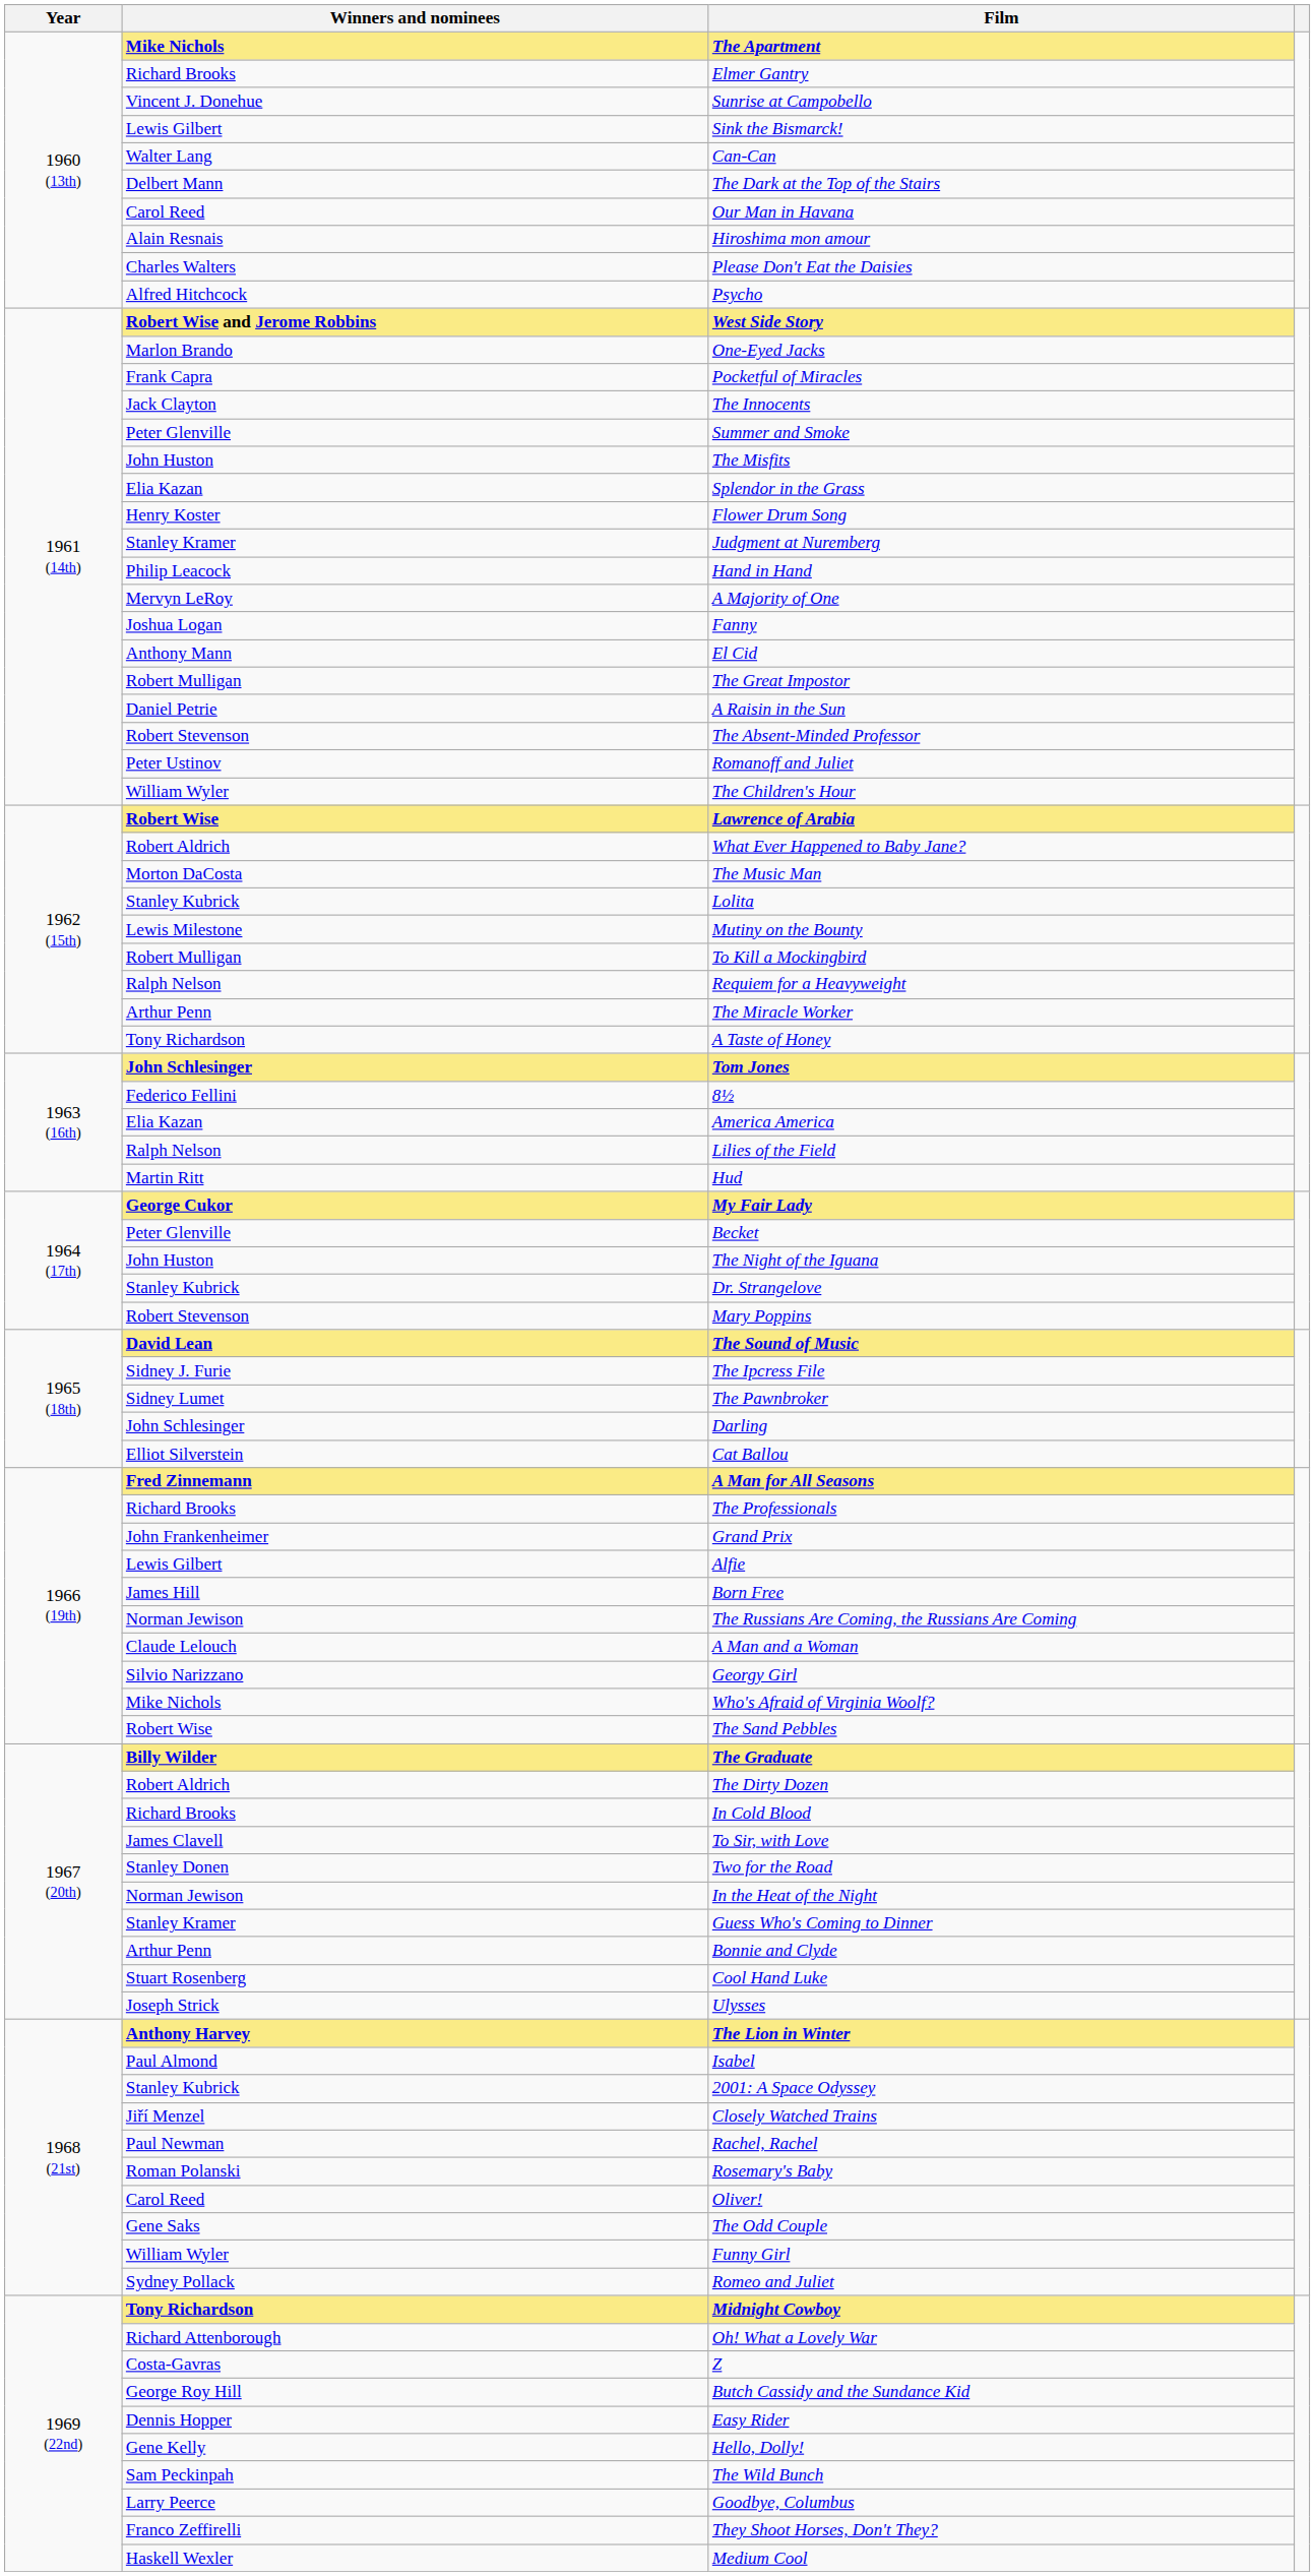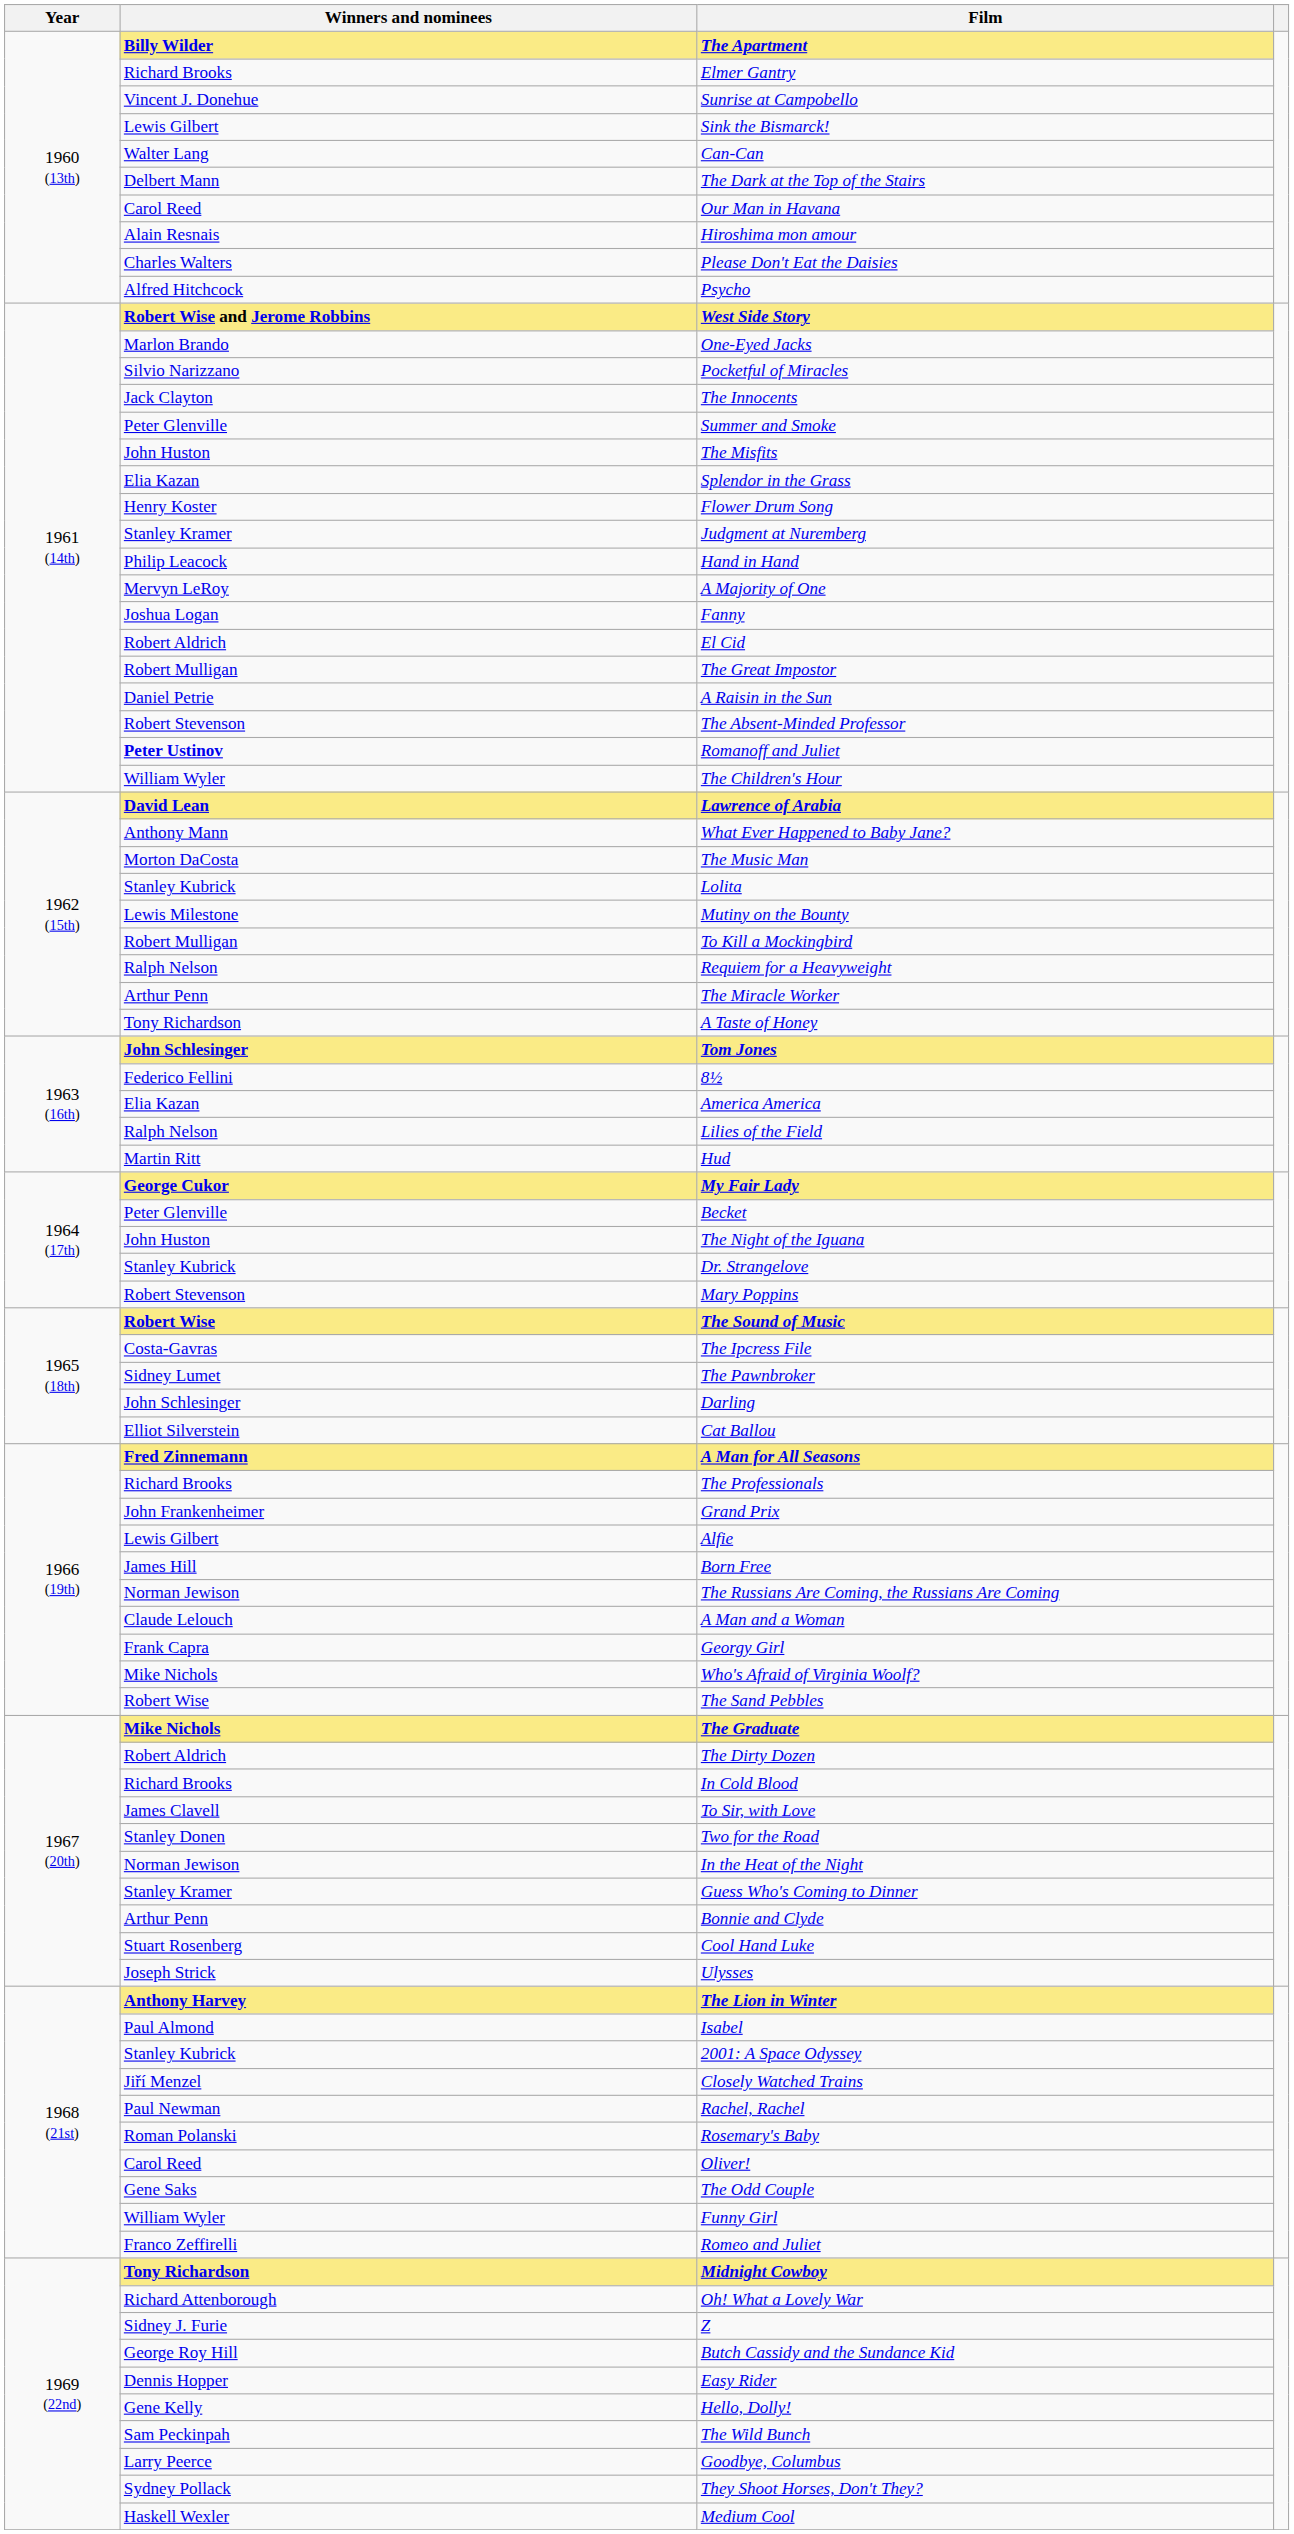The Apartment | Winners and nominees: Mike Nichols -> Billy Wilder
Pocketful of Miracles | Winners and nominees: Frank Capra -> Silvio Narizzano
El Cid | Winners and nominees: Anthony Mann -> Robert Aldrich
Romanoff and Juliet | Winners and nominees: normal -> bold
Lawrence of Arabia | Winners and nominees: Robert Wise -> David Lean
What Ever Happened to Baby Jane? | Winners and nominees: Robert Aldrich -> Anthony Mann
The Sound of Music | Winners and nominees: David Lean -> Robert Wise
The Ipcress File | Winners and nominees: Sidney J. Furie -> Costa-Gavras
Georgy Girl | Winners and nominees: Silvio Narizzano -> Frank Capra
The Graduate | Winners and nominees: Billy Wilder -> Mike Nichols
Romeo and Juliet | Winners and nominees: Sydney Pollack -> Franco Zeffirelli
Z | Winners and nominees: Costa-Gavras -> Sidney J. Furie
They Shoot Horses, Don't They? | Winners and nominees: Franco Zeffirelli -> Sydney Pollack
